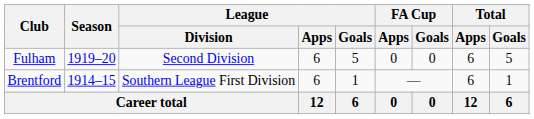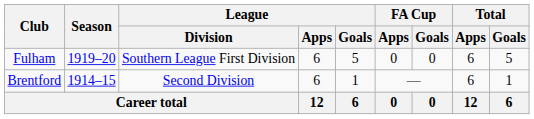Fulham | League / Division: Second Division -> Southern League First Division
Brentford | League / Division: Southern League First Division -> Second Division
